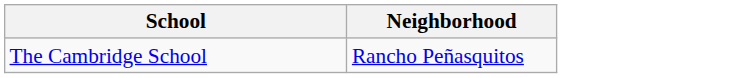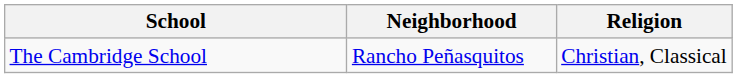+ column: Religion | Christian, Classical
